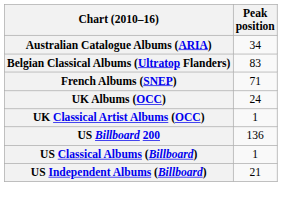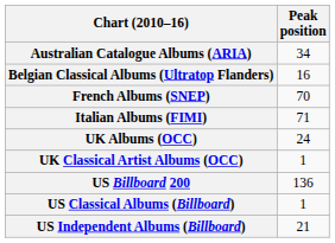Belgian Classical Albums (Ultratop Flanders) | Peak position: 83 -> 16
French Albums (SNEP) | Peak position: 71 -> 70
+ row: Italian Albums (FIMI) | 71
